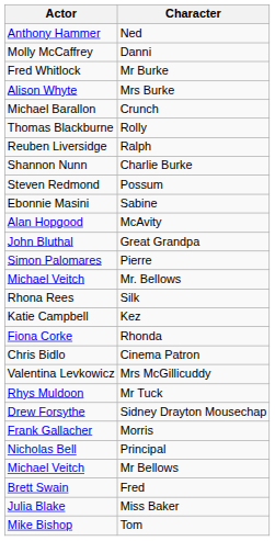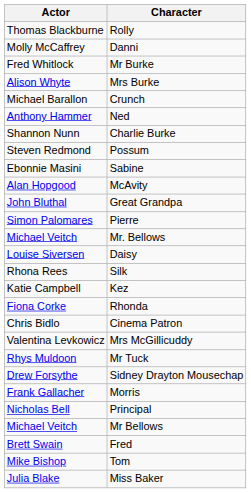rows swapped: Ned <-> Rolly
- row: Reuben Liversidge | Ralph
+ row: Louise Siversen | Daisy
rows swapped: Miss Baker <-> Tom
